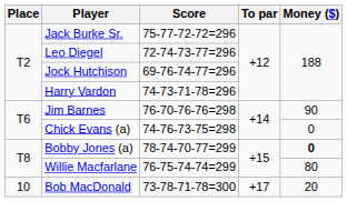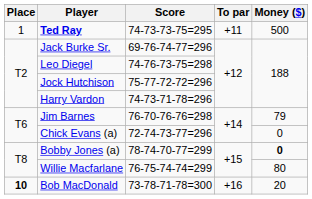+ row: 1 | Ted Ray | 74-73-73-75=295 | +11 | 500
Jack Burke Sr. | Score: 75-77-72-72=296 -> 69-76-74-77=296
Leo Diegel | Score: 72-74-73-77=296 -> 74-76-73-75=298
Jock Hutchison | Score: 69-76-74-77=296 -> 75-77-72-72=296
Jim Barnes | Money ($): 90 -> 79
Chick Evans (a) | Score: 74-76-73-75=298 -> 72-74-73-77=296
Bob MacDonald | Place: normal -> bold
Bob MacDonald | To par: +17 -> +16
